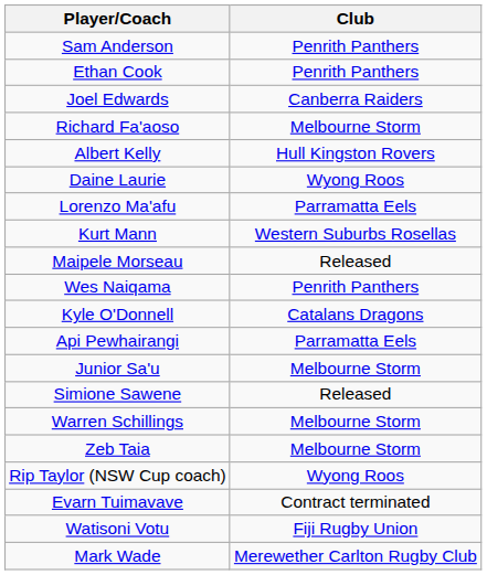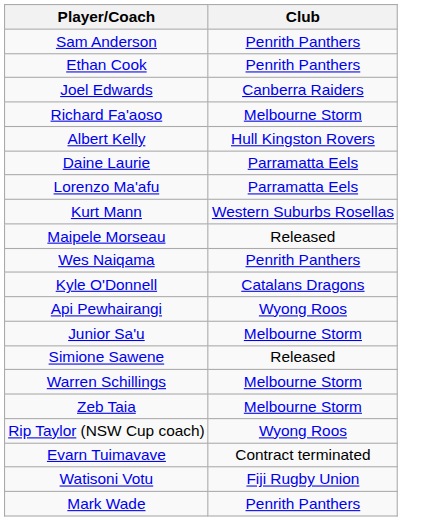Daine Laurie | Club: Wyong Roos -> Parramatta Eels
Api Pewhairangi | Club: Parramatta Eels -> Wyong Roos
Mark Wade | Club: Merewether Carlton Rugby Club -> Penrith Panthers
